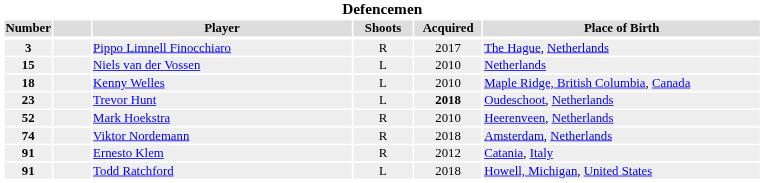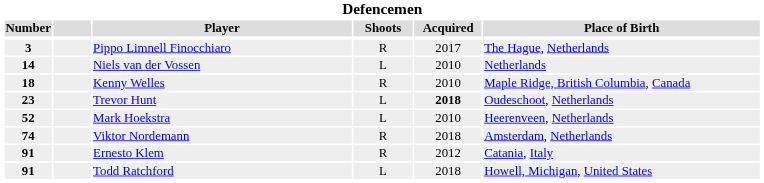Niels van der Vossen | Number: 15 -> 14
Kenny Welles | Shoots: L -> R
Mark Hoekstra | Shoots: R -> L
